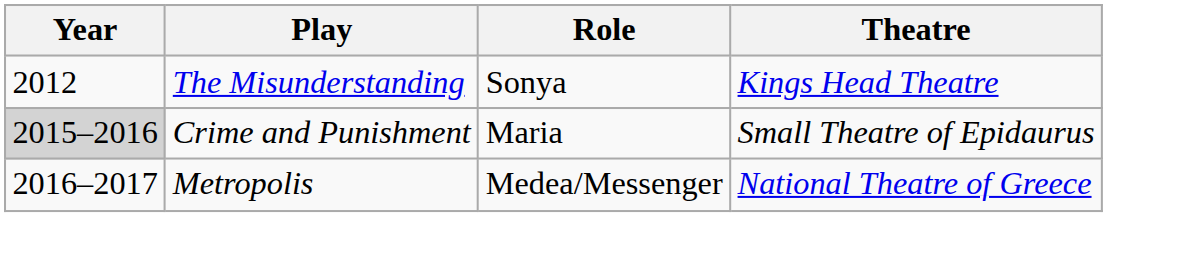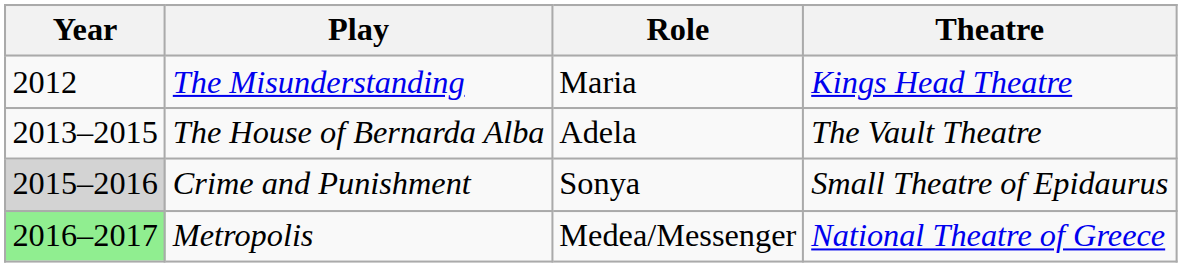The Misunderstanding | Role: Sonya -> Maria
+ row: 2013–2015 | The House of Bernarda Alba | Adela | The Vault Theatre
Crime and Punishment | Role: Maria -> Sonya
Metropolis | Year: no background -> lightgreen background
